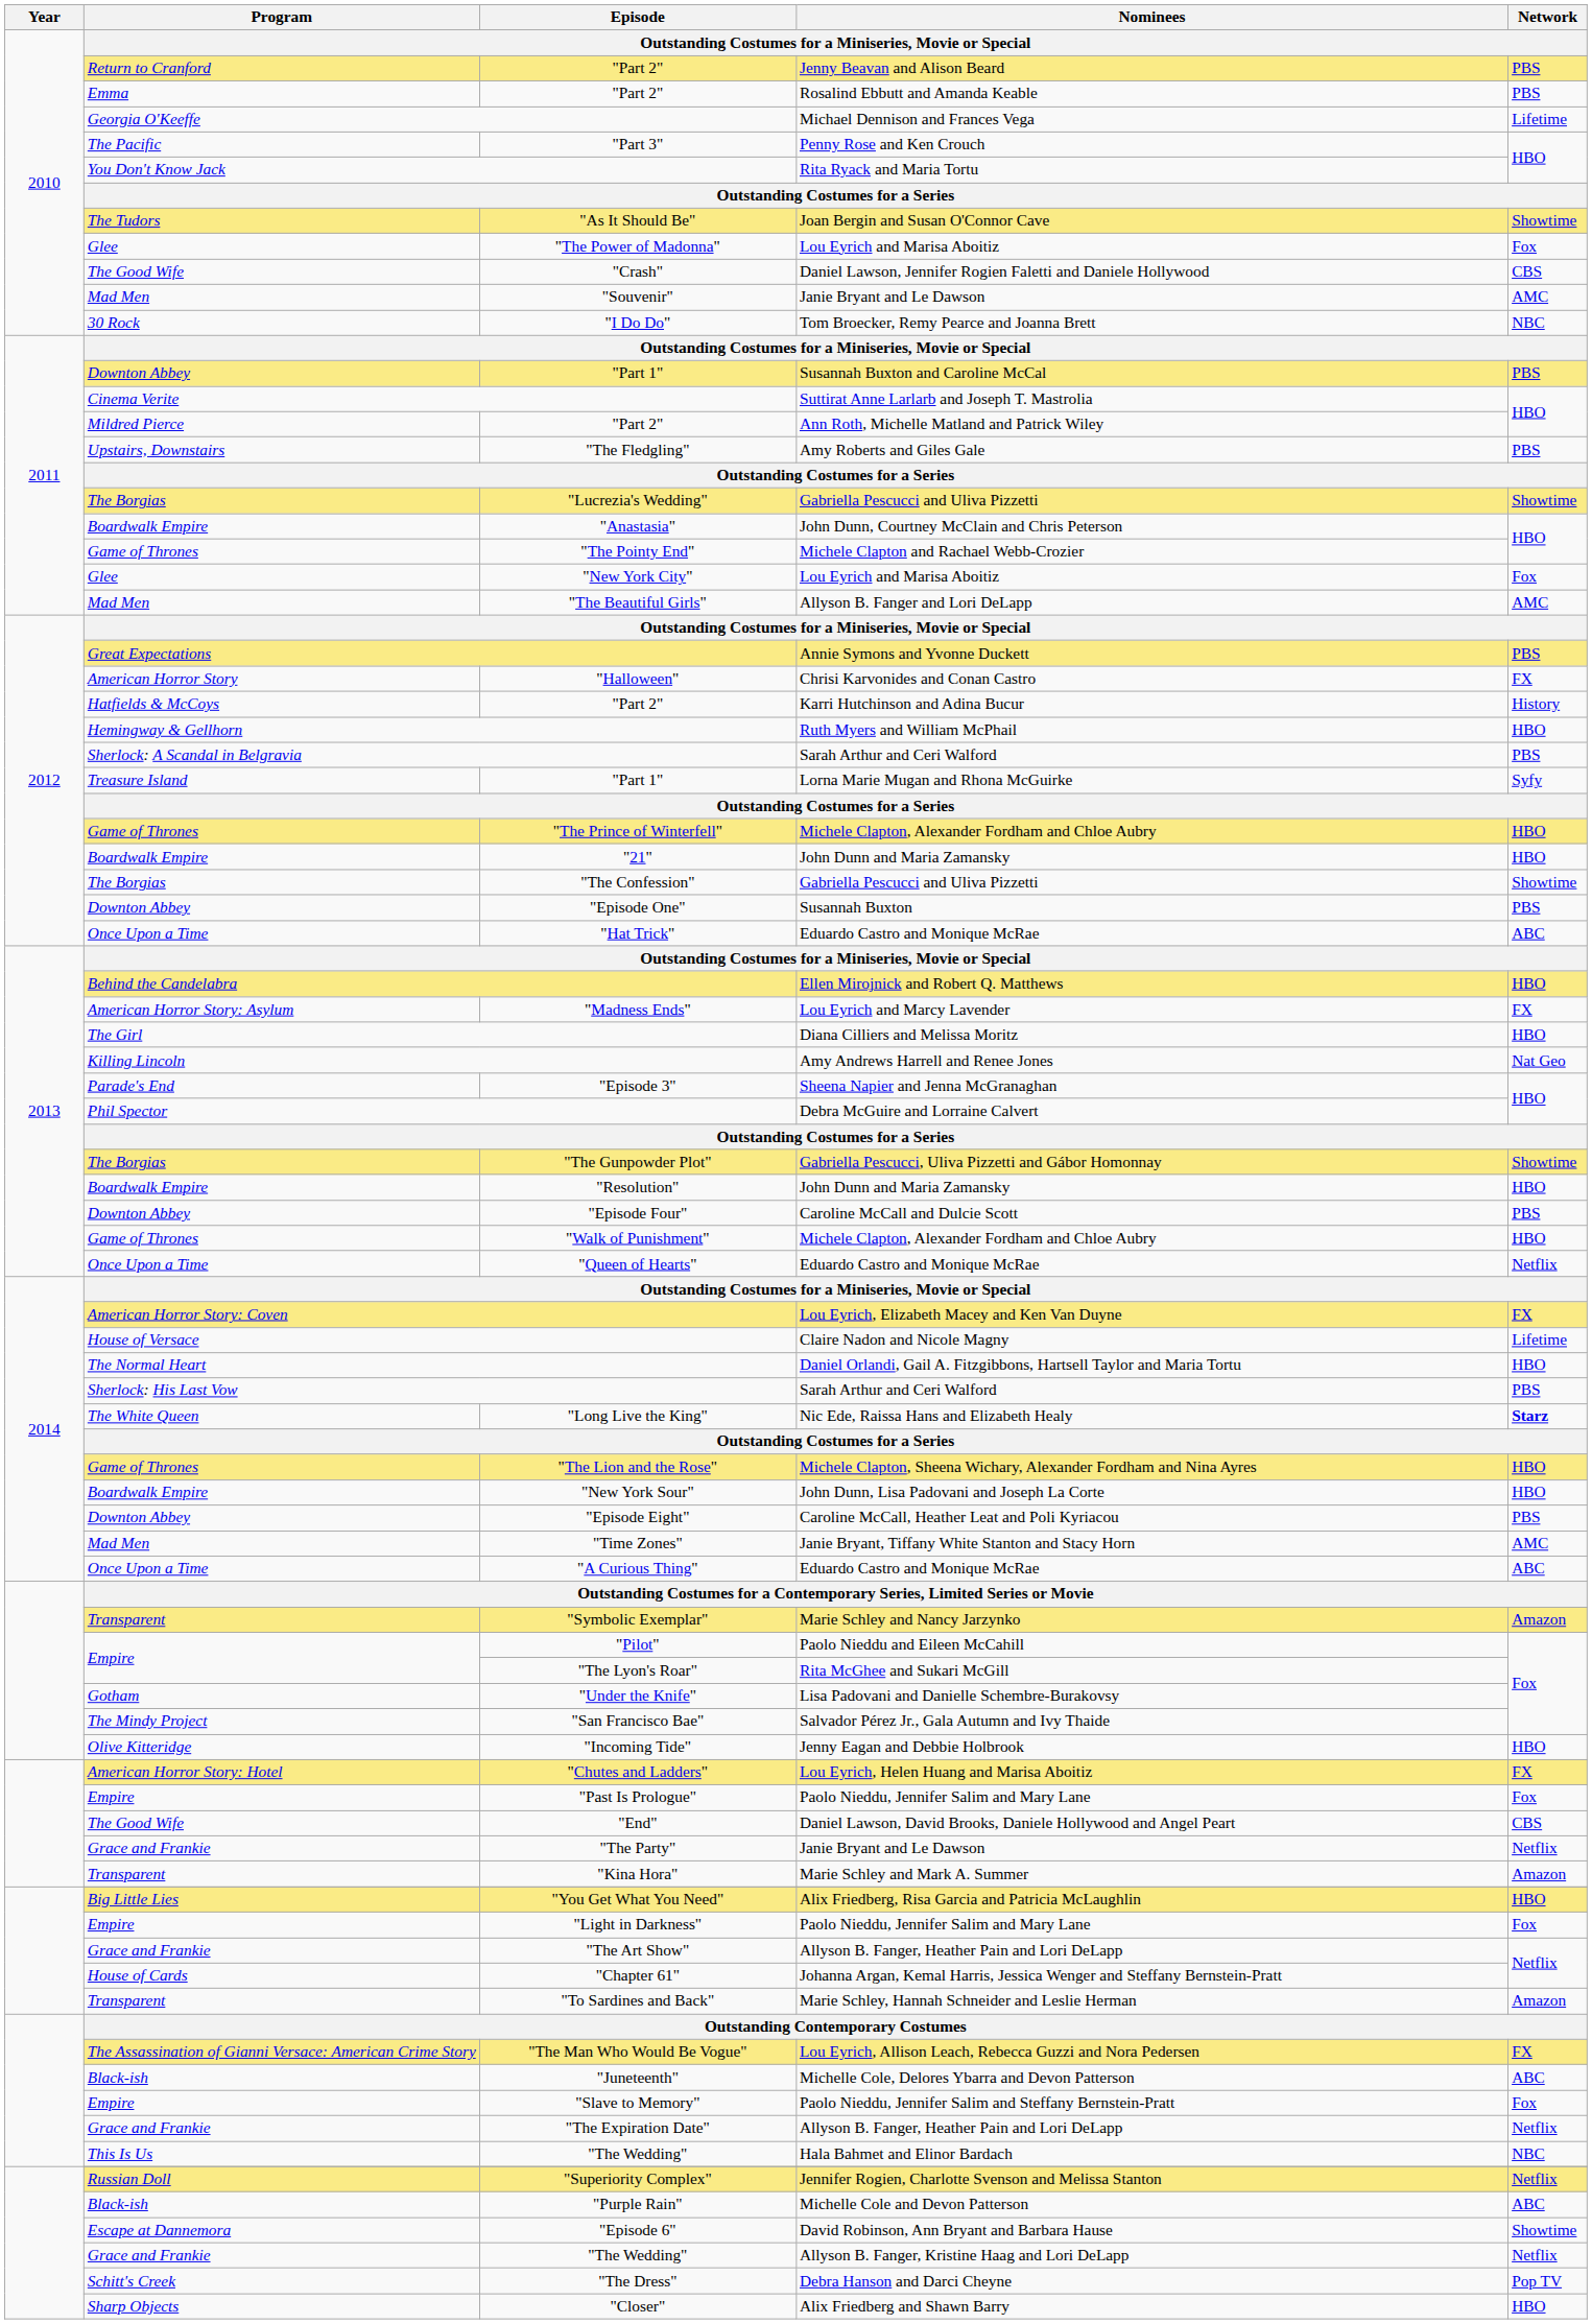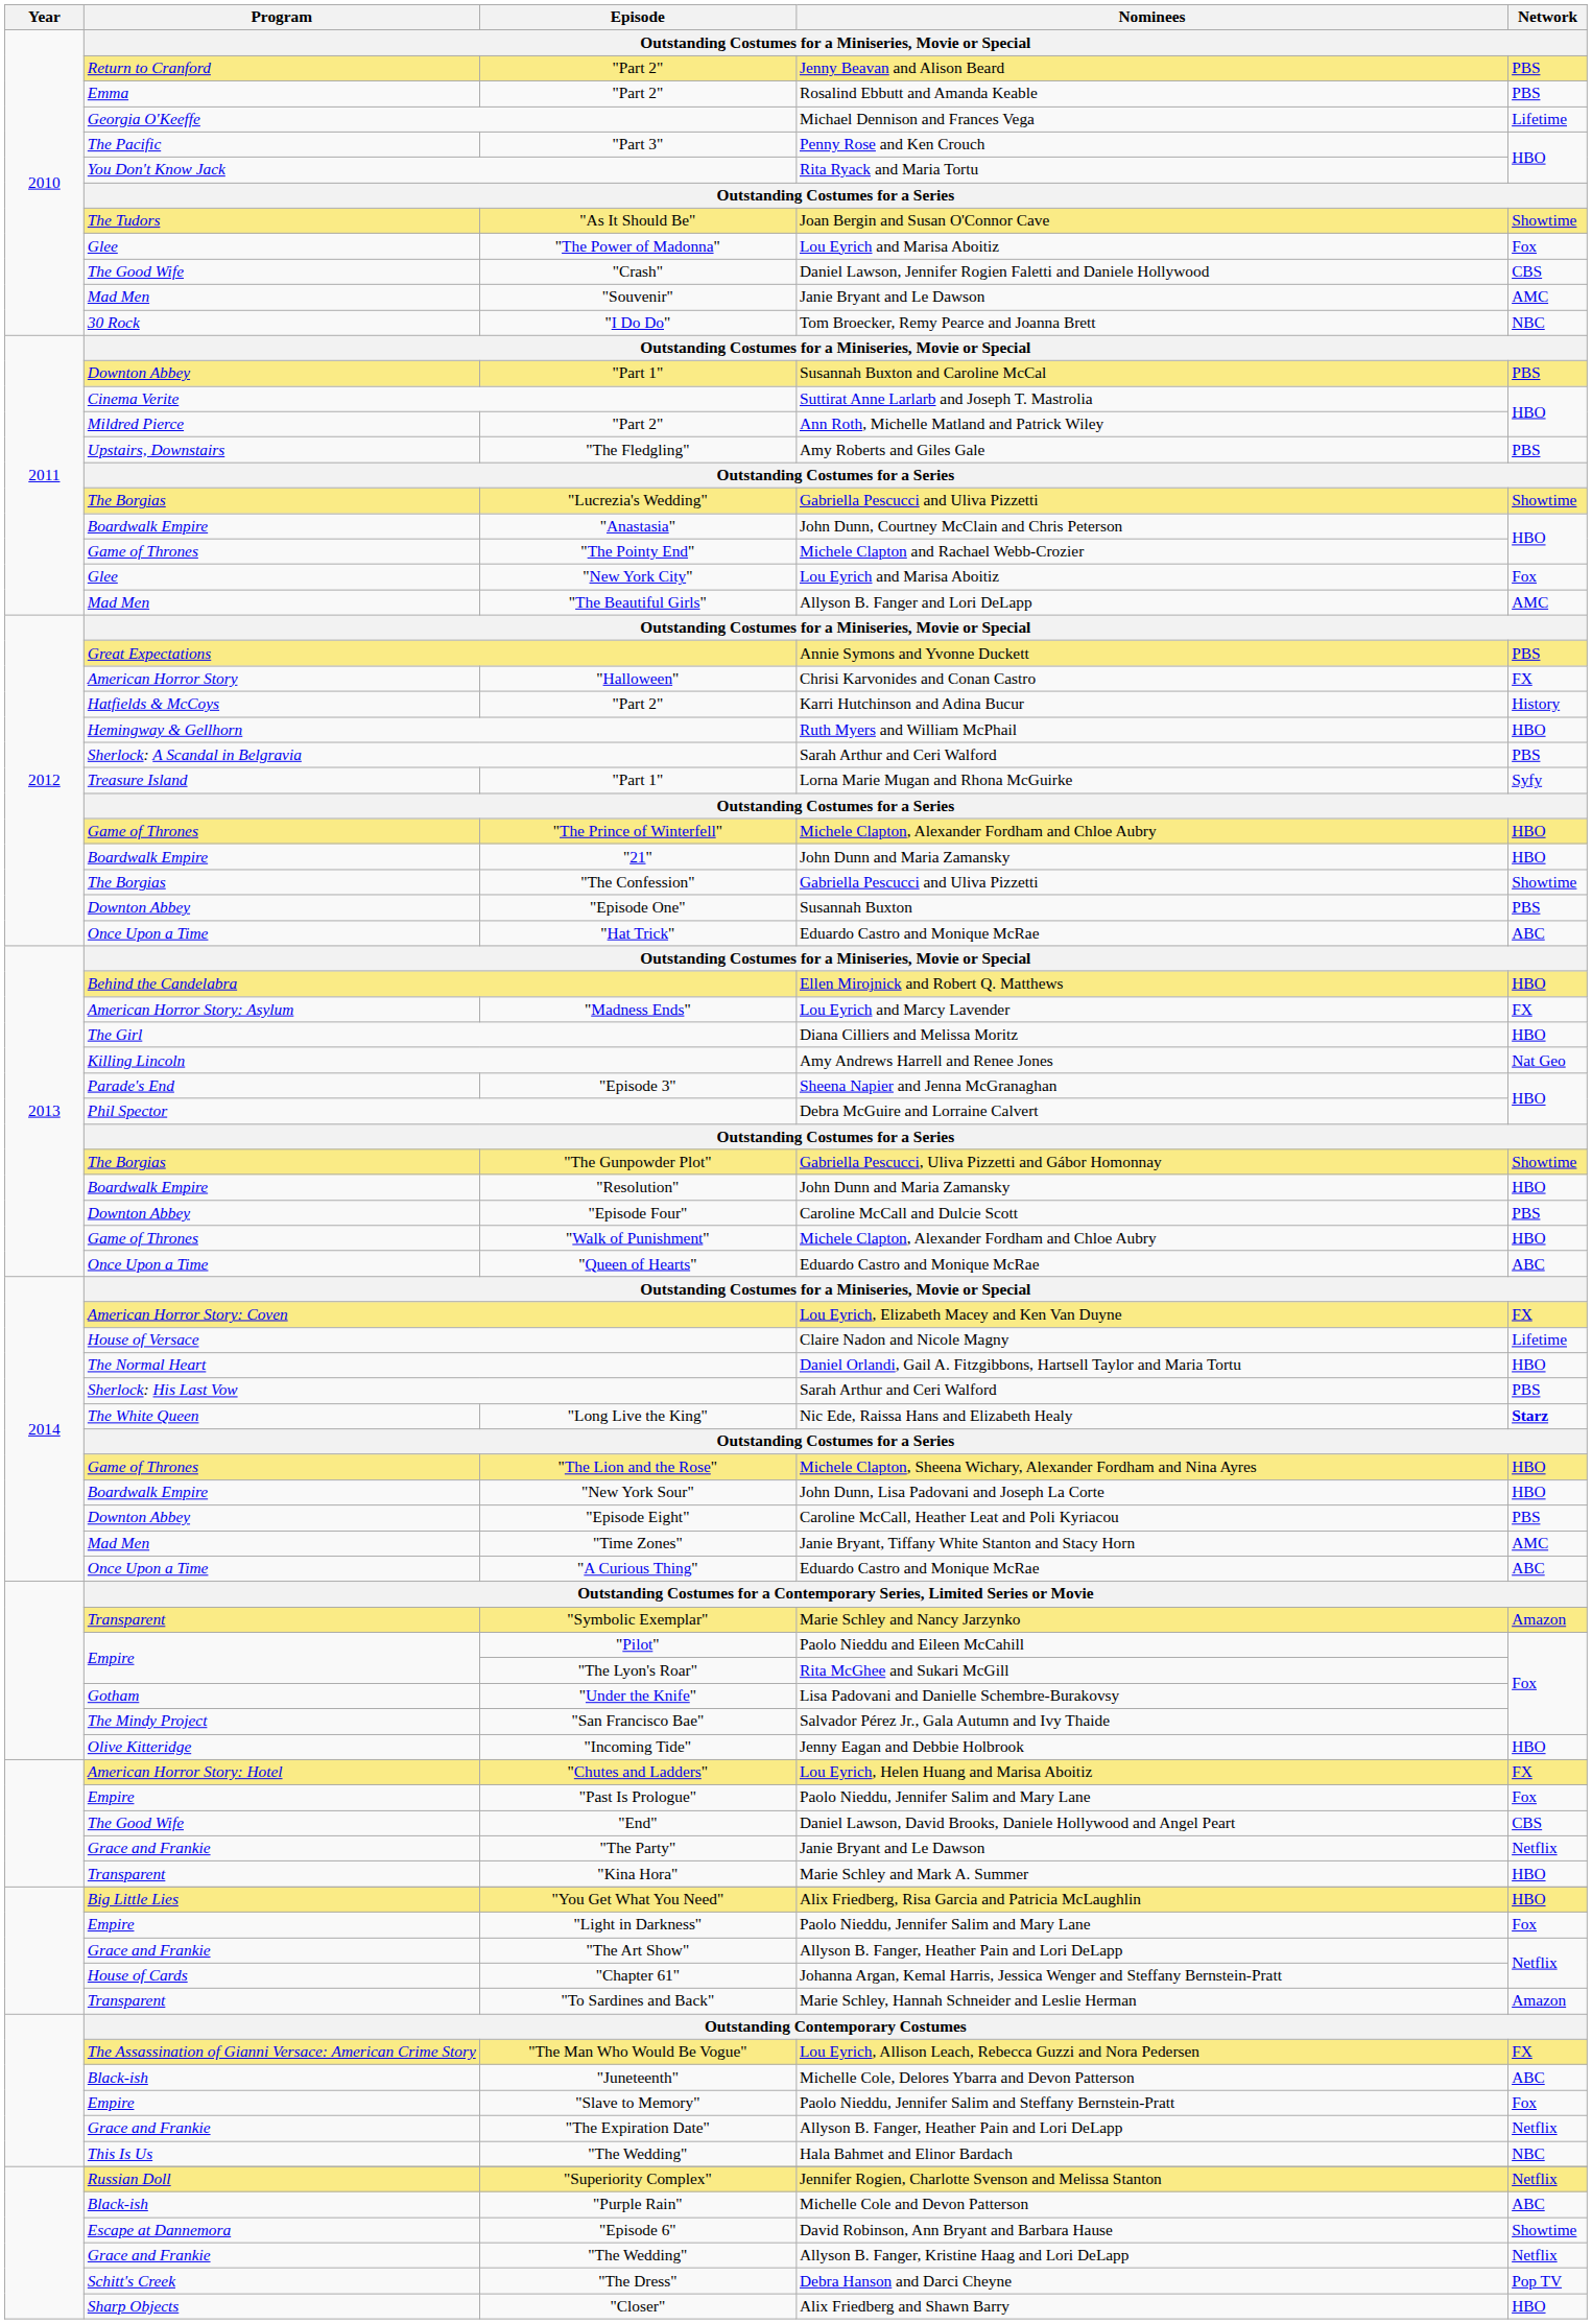"Queen of Hearts" | Network: Netflix -> ABC
"Kina Hora" | Network: Amazon -> HBO
